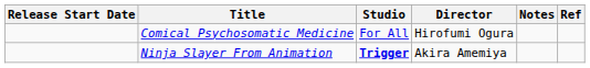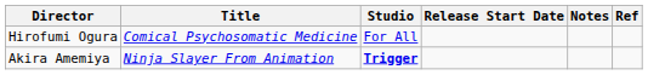columns swapped: Release Start Date <-> Director
